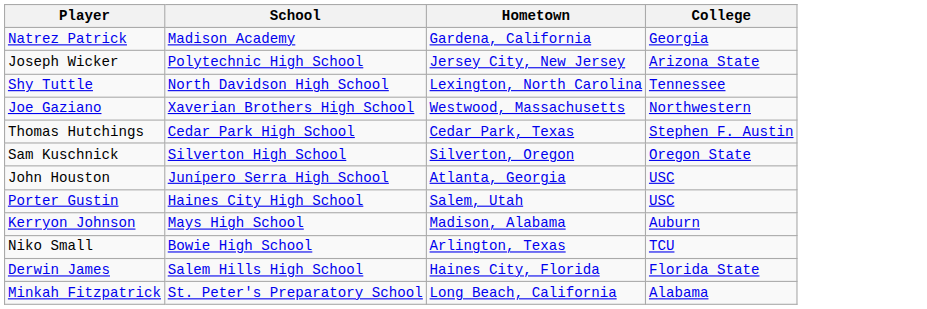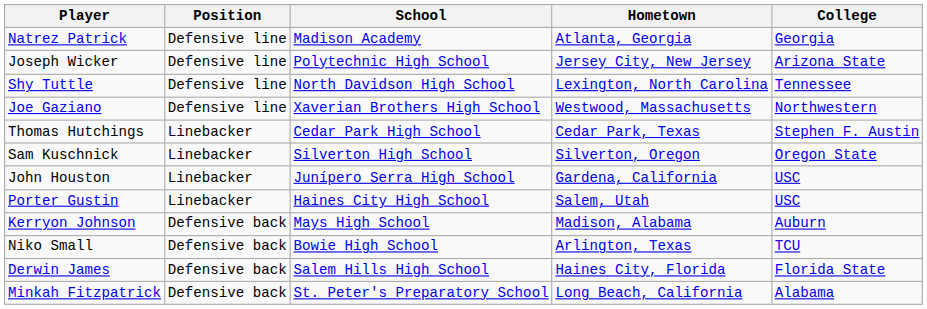+ column: Position | Defensive line | Defensive line | Defensive line | Defensive line | Linebacker | Linebacker | Linebacker | Linebacker | Defensive back | Defensive back | Defensive back | Defensive back
Natrez Patrick | Hometown: Gardena, California -> Atlanta, Georgia
John Houston | Hometown: Atlanta, Georgia -> Gardena, California
